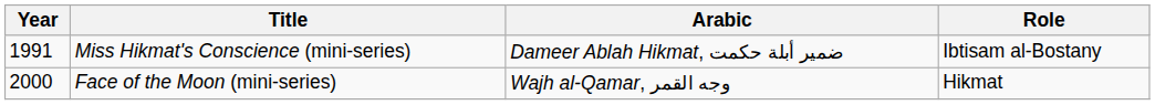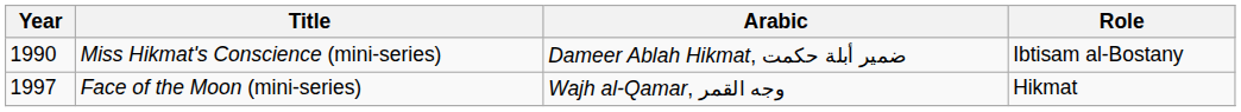Miss Hikmat's Conscience (mini-series) | Year: 1991 -> 1990
Face of the Moon (mini-series) | Year: 2000 -> 1997
